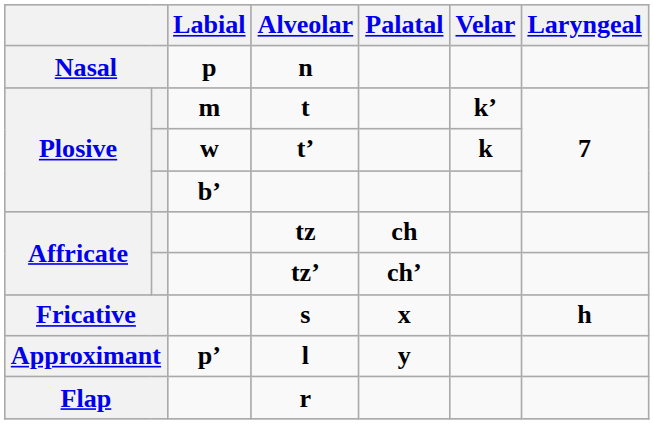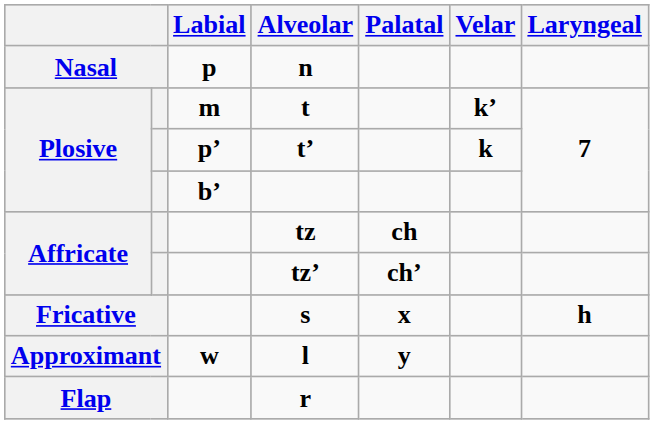tʼ | Labial: w -> pʼ
l | Labial: pʼ -> w
